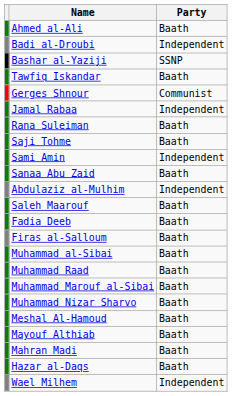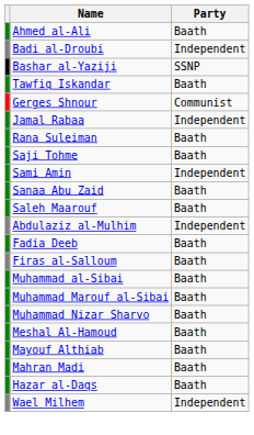rows swapped: Saleh Maarouf <-> Abdulaziz al-Mulhim
- row: Muhammad Raad | Baath
